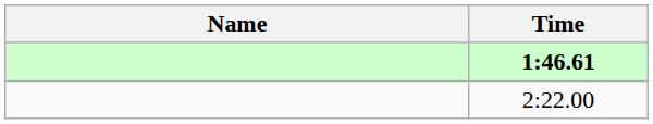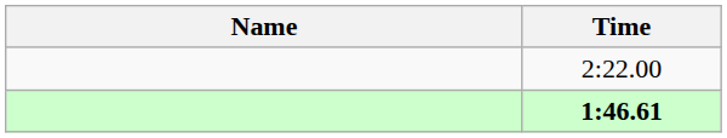rows swapped: 1:46.61 <-> 2:22.00
